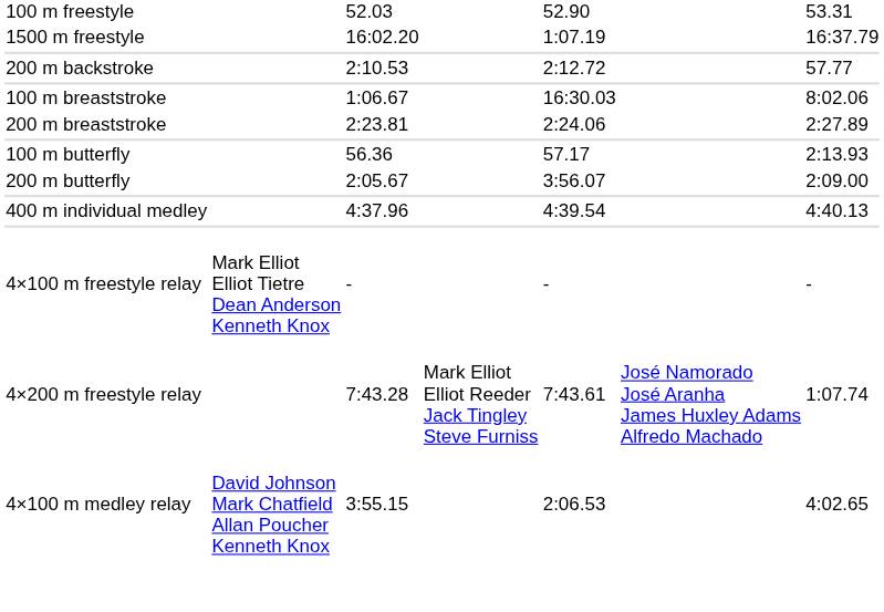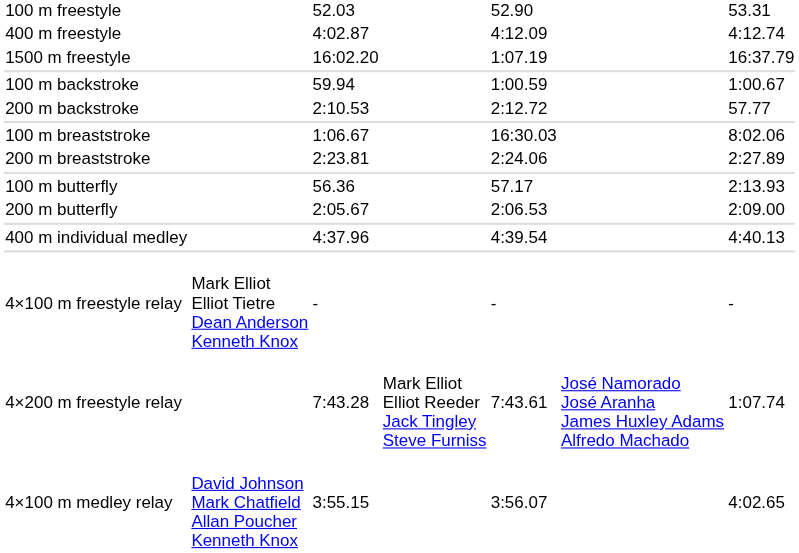+ row: 400 m freestyle | 4:02.87 | 4:12.09 | 4:12.74
+ row: 100 m backstroke | 59.94 | 1:00.59 | 1:00.67
200 m butterfly | column 5: 3:56.07 -> 2:06.53
4×100 m medley relay | column 5: 2:06.53 -> 3:56.07
